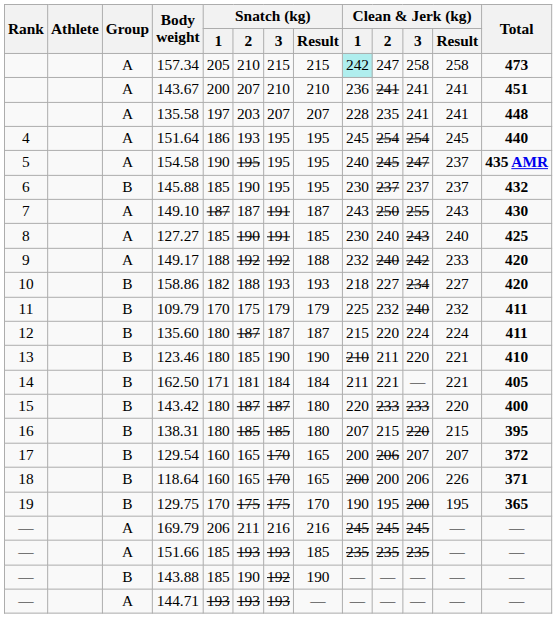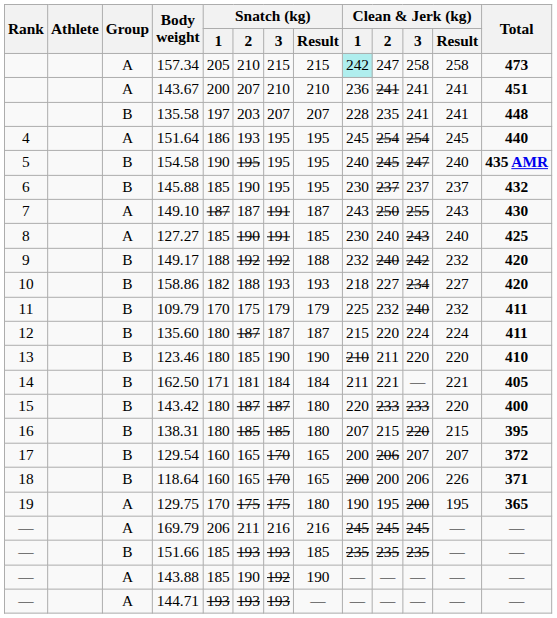135.58 | Group: A -> B
154.58 | Group: A -> B
154.58 | Clean & Jerk (kg) / Result: 237 -> 240
149.17 | Group: A -> B
149.17 | Clean & Jerk (kg) / Result: 233 -> 232
123.46 | Clean & Jerk (kg) / Result: 221 -> 220
129.75 | Group: B -> A
129.75 | Snatch (kg) / Result: 170 -> 180
151.66 | Group: A -> B
143.88 | Group: B -> A
